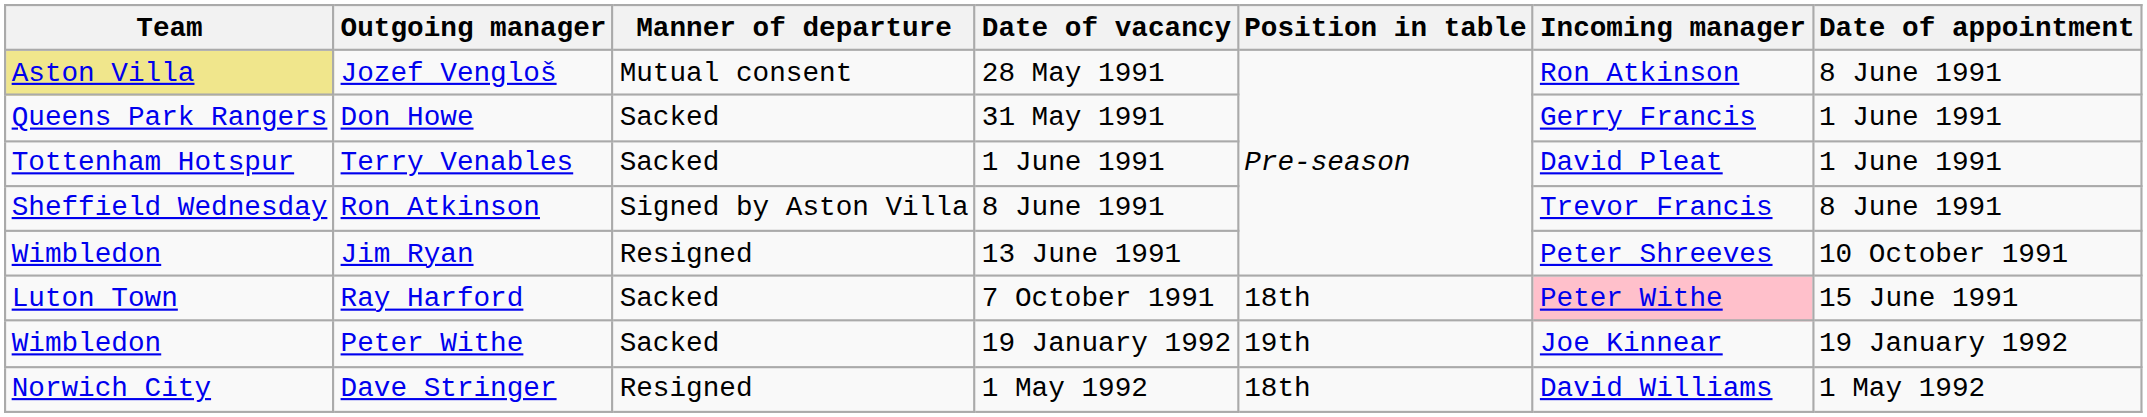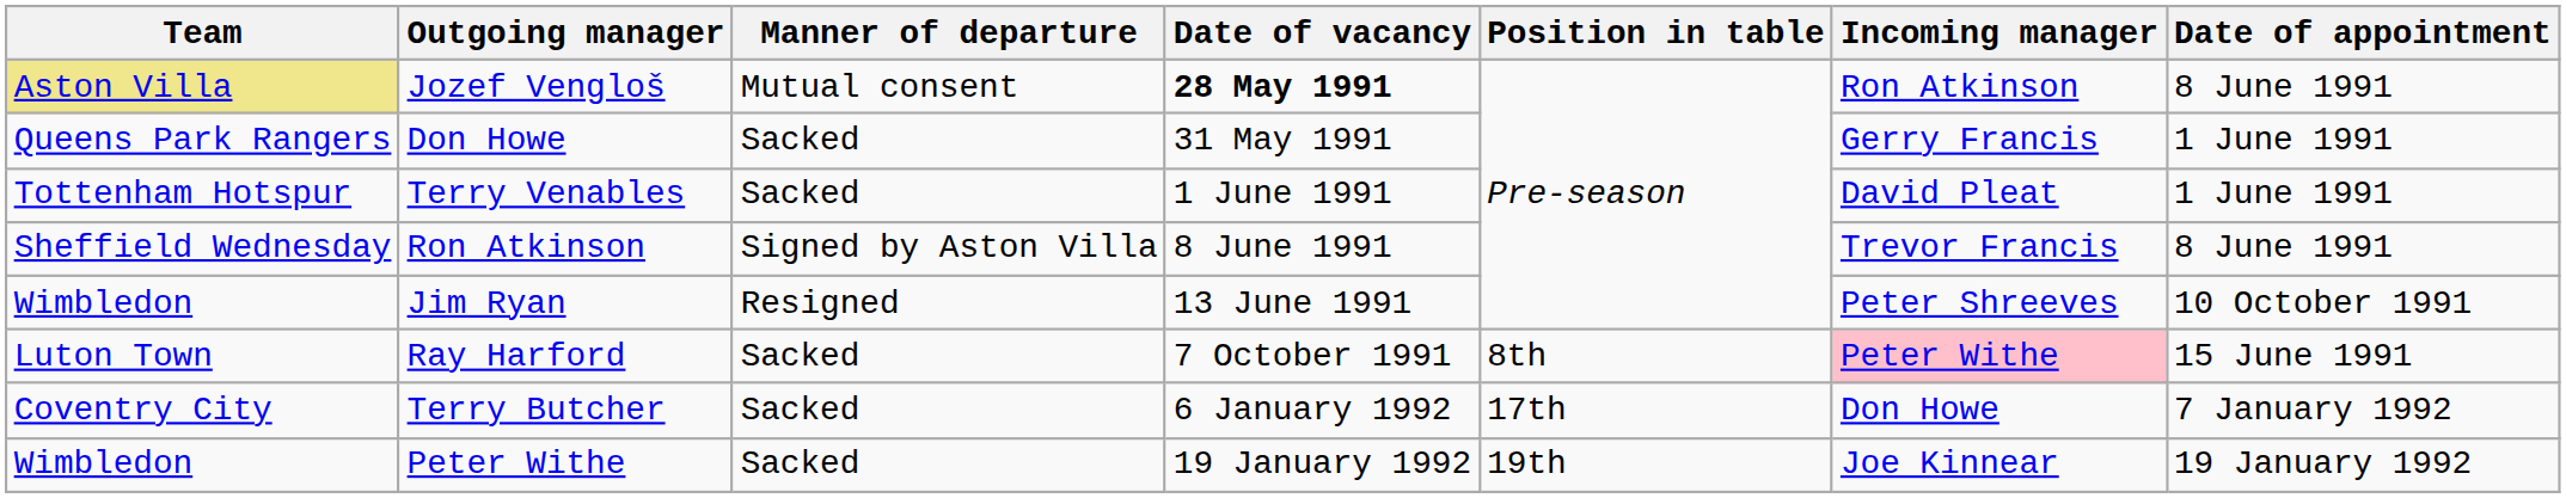Jozef Vengloš | Date of vacancy: normal -> bold
Ray Harford | Position in table: 18th -> 8th
+ row: Coventry City | Terry Butcher | Sacked | 6 January 1992 | 17th | Don Howe | 7 January 1992
- row: Norwich City | Dave Stringer | Resigned | 1 May 1992 | 18th | David Williams | 1 May 1992
